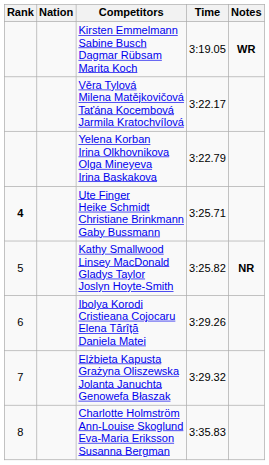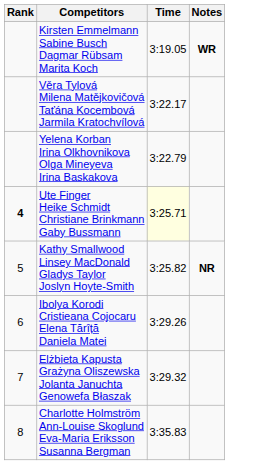- column: Nation
Ute Finger Heike Schmidt Christiane Brinkmann Gaby Bussmann | Time: no background -> lightyellow background
